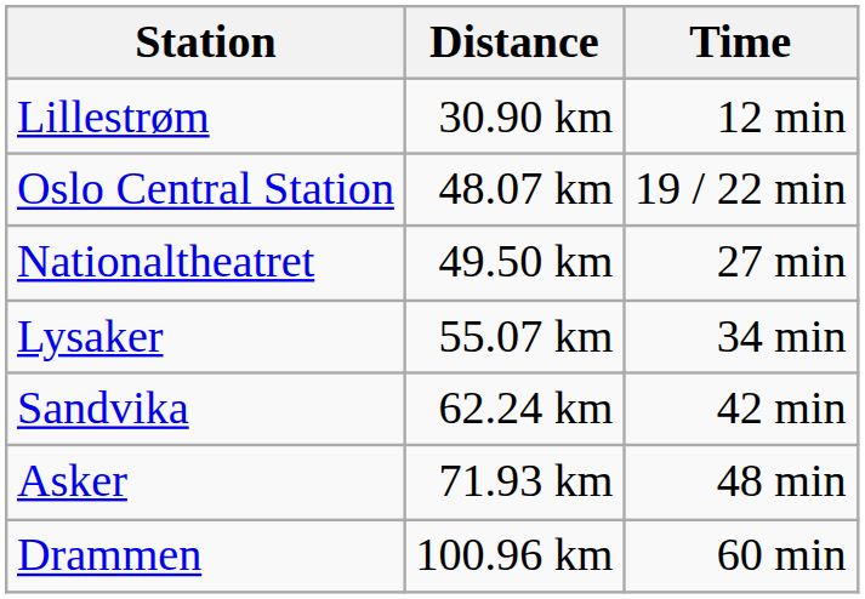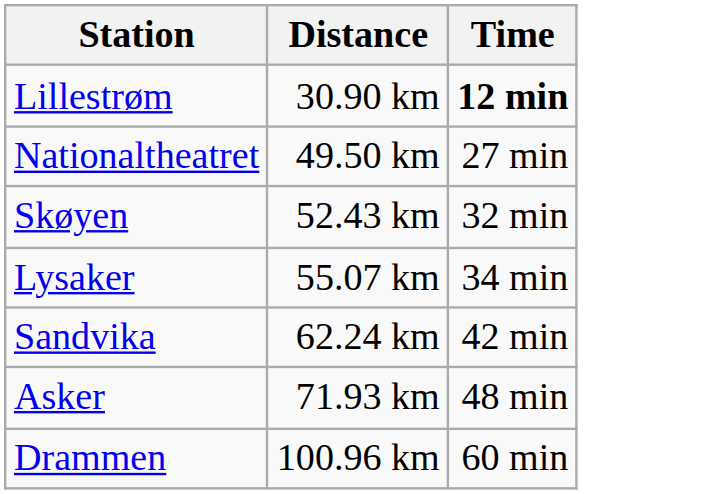Lillestrøm | Time: normal -> bold
- row: Oslo Central Station | 48.07 km | 19 / 22 min
+ row: Skøyen | 52.43 km | 32 min
